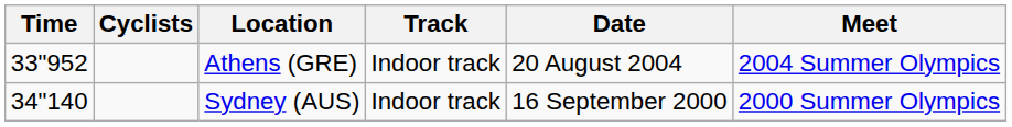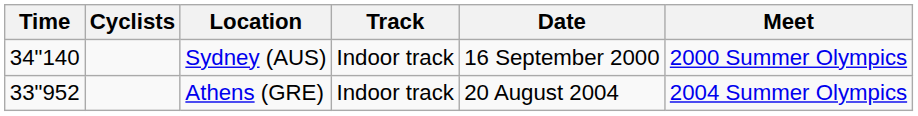rows swapped: Sydney (AUS) <-> Athens (GRE)
